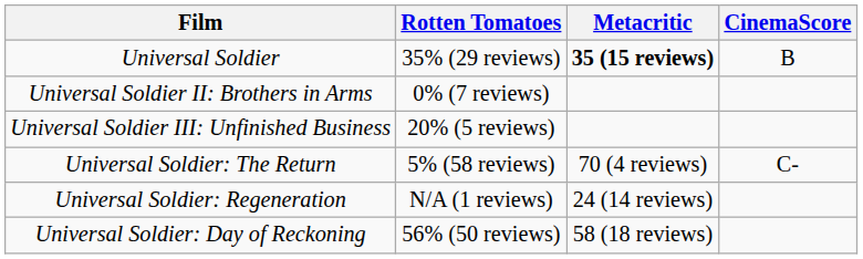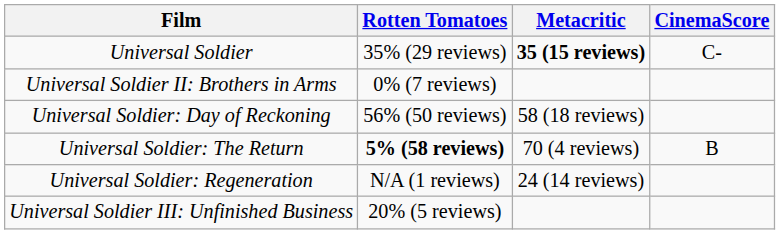Universal Soldier | CinemaScore: B -> C-
rows swapped: Universal Soldier III: Unfinished Business <-> Universal Soldier: Day of Reckoning
Universal Soldier: The Return | Rotten Tomatoes: normal -> bold
Universal Soldier: The Return | CinemaScore: C- -> B
